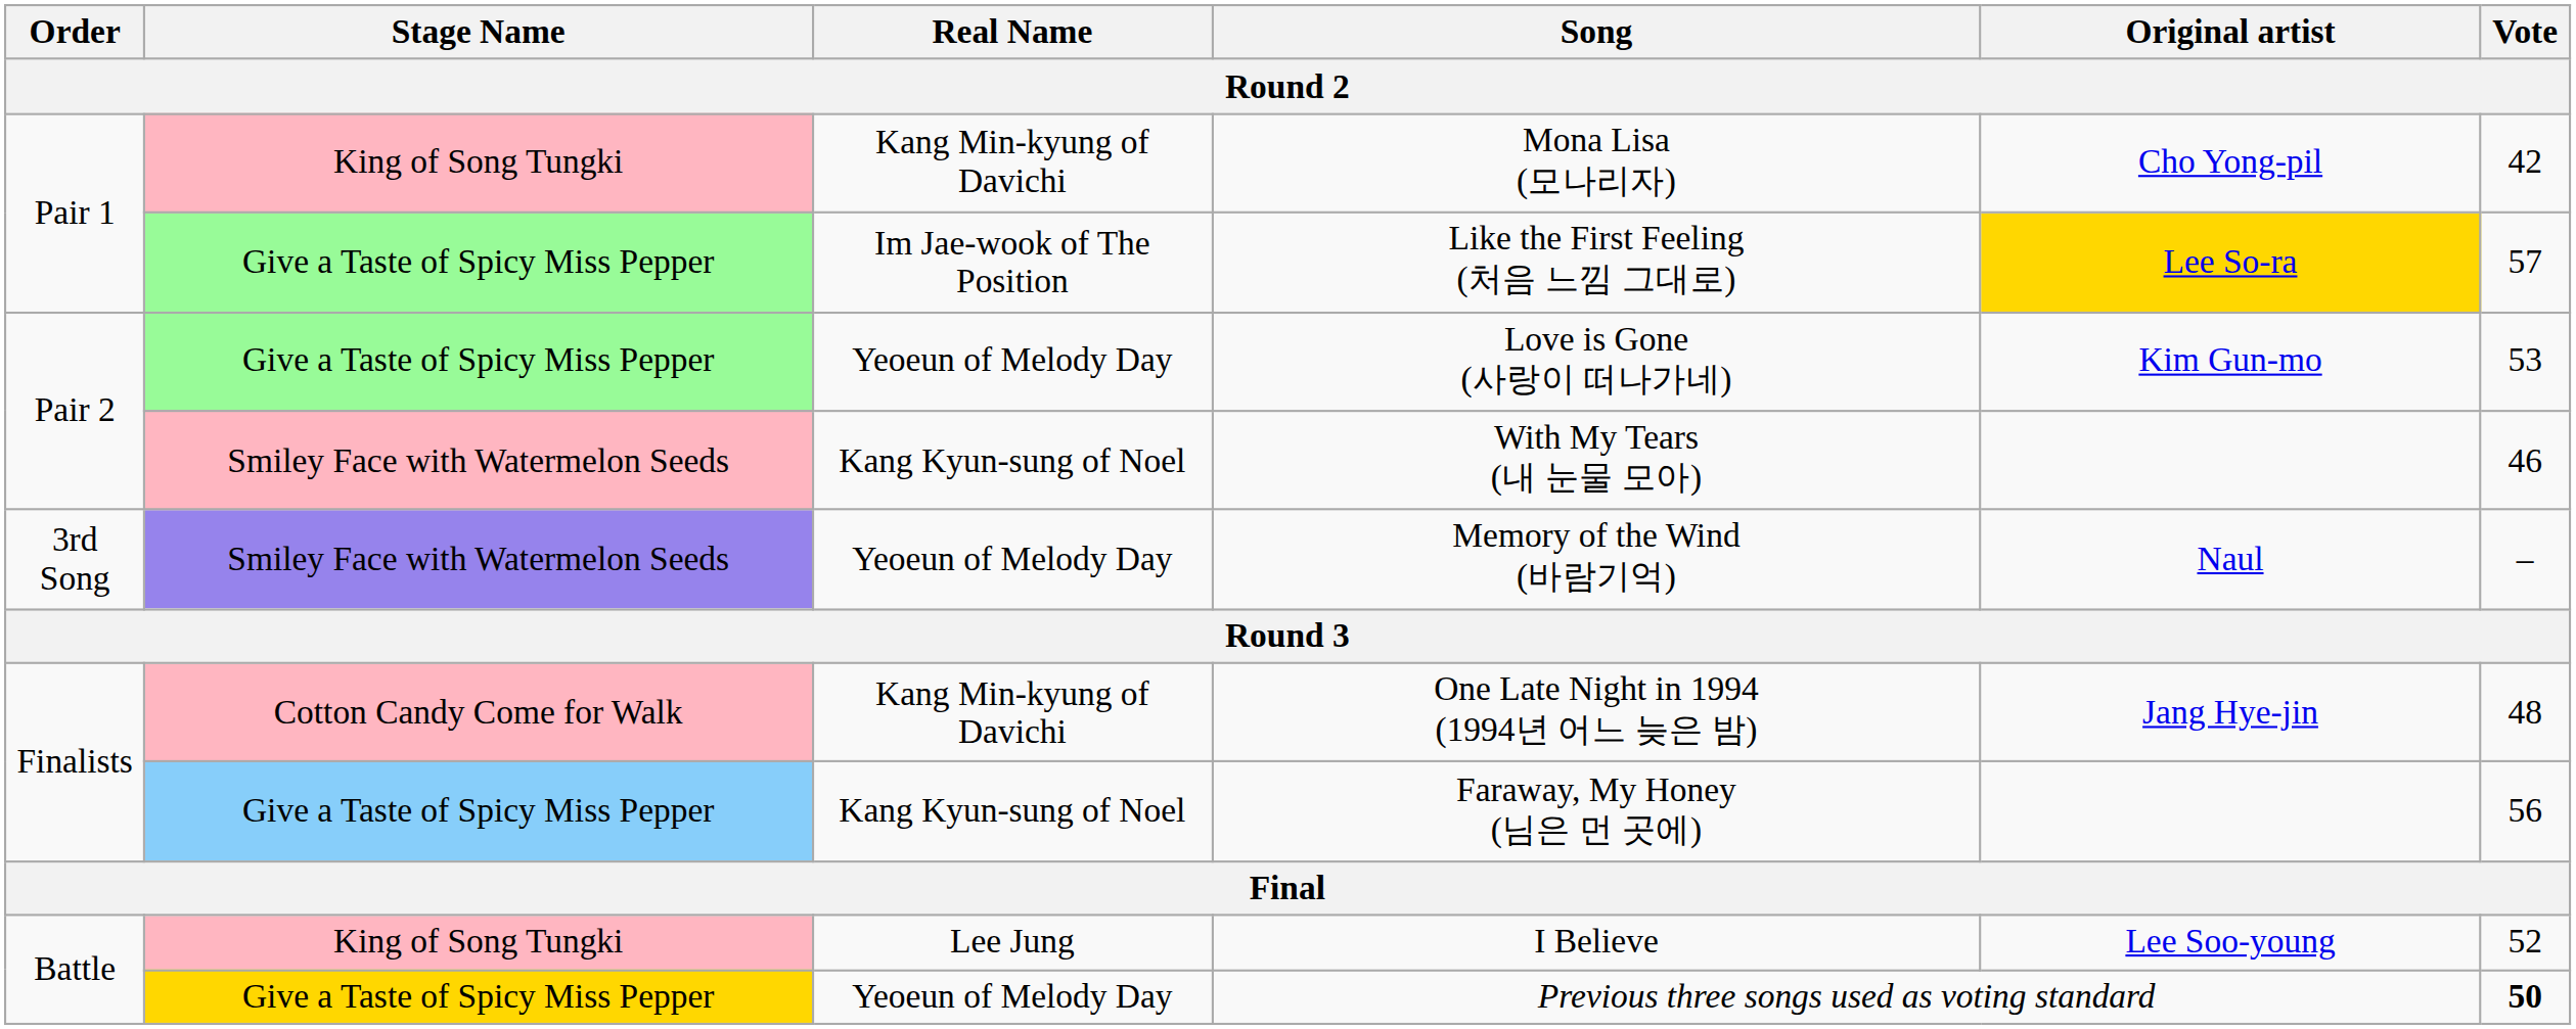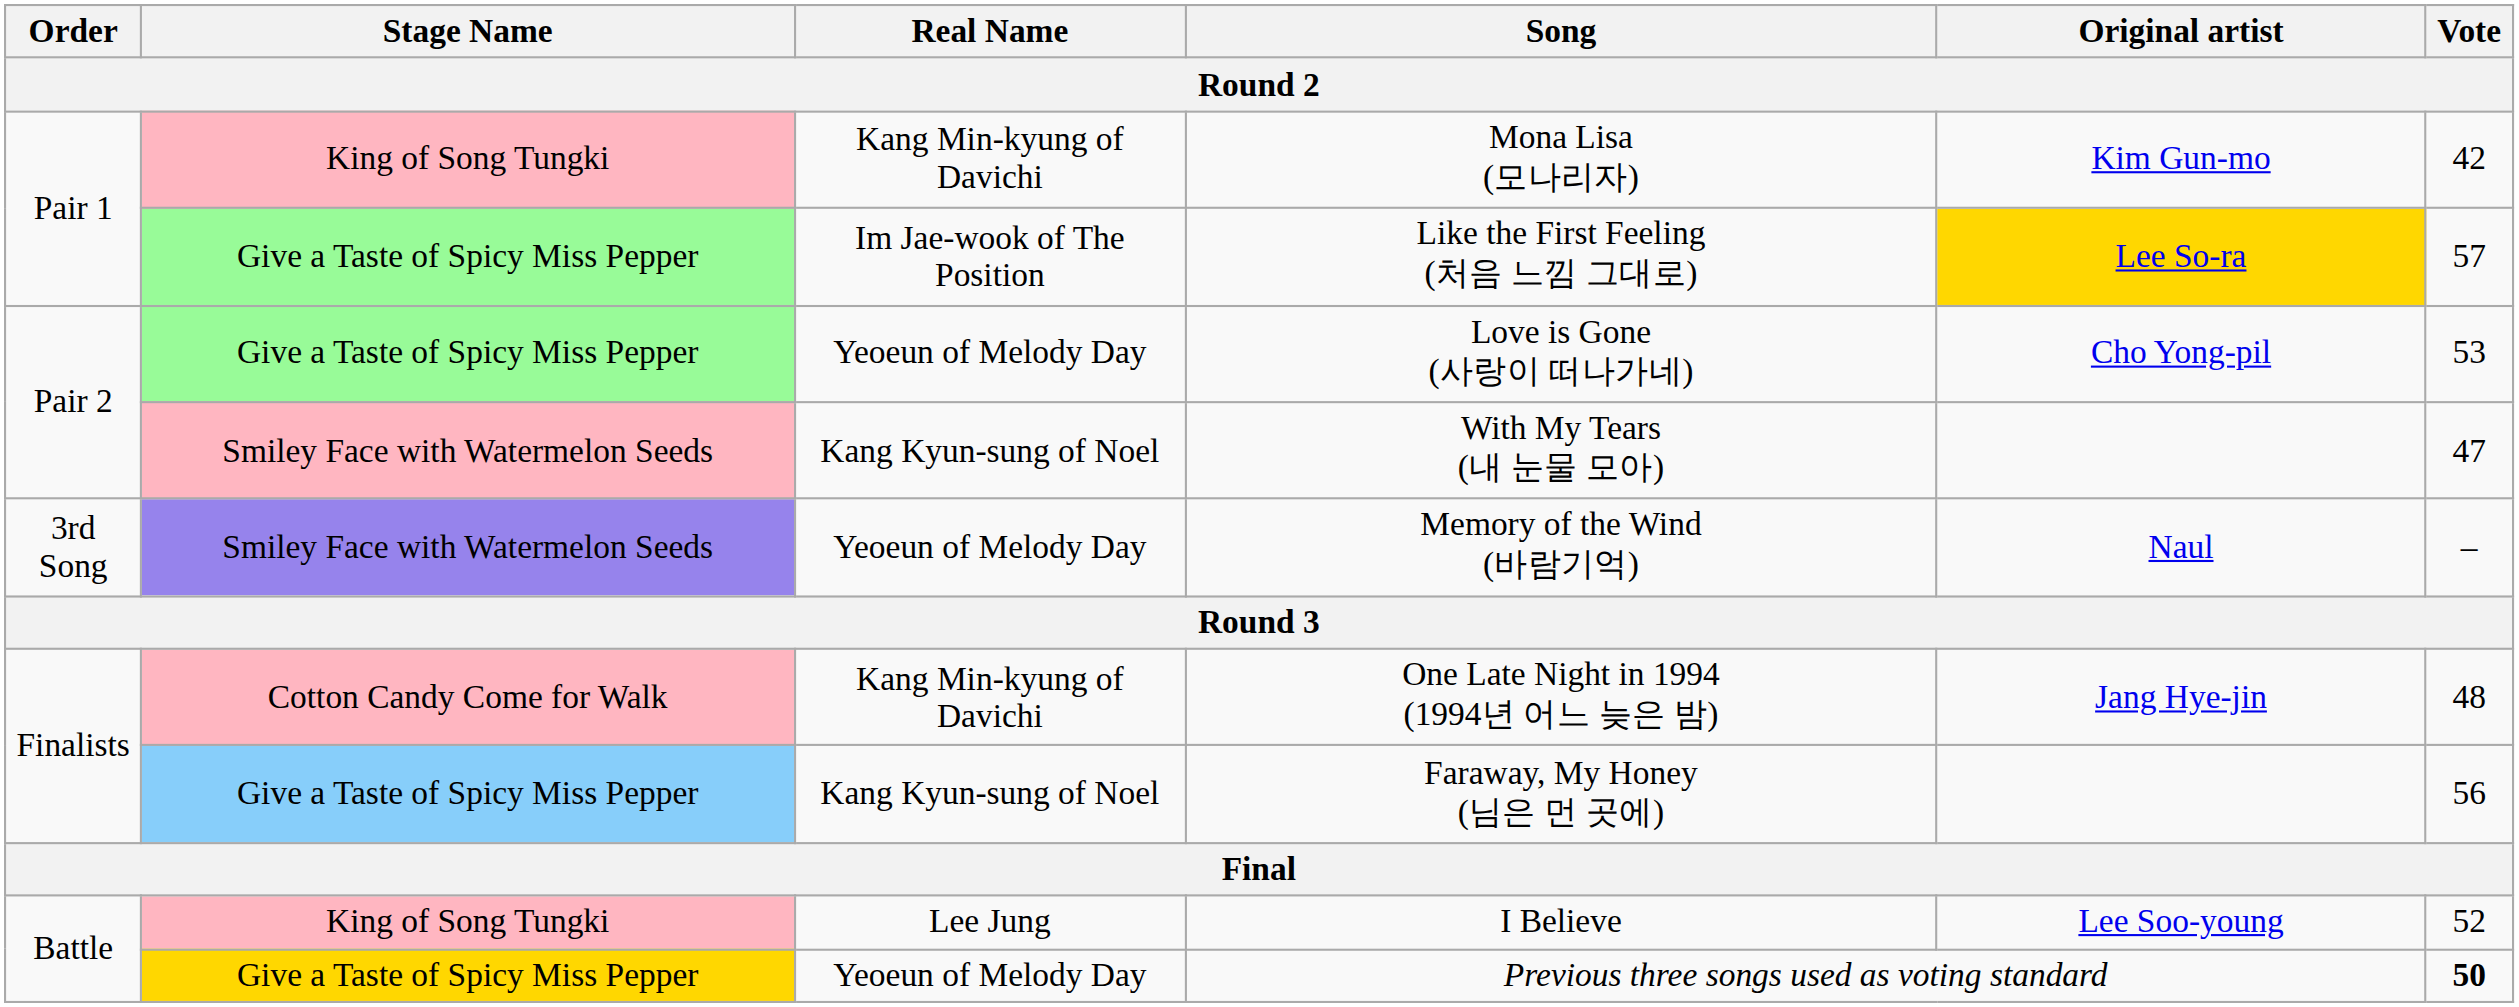Mona Lisa (모나리자) | Original artist: Cho Yong-pil -> Kim Gun-mo
Love is Gone (사랑이 떠나가네) | Original artist: Kim Gun-mo -> Cho Yong-pil
With My Tears (내 눈물 모아) | Vote: 46 -> 47
